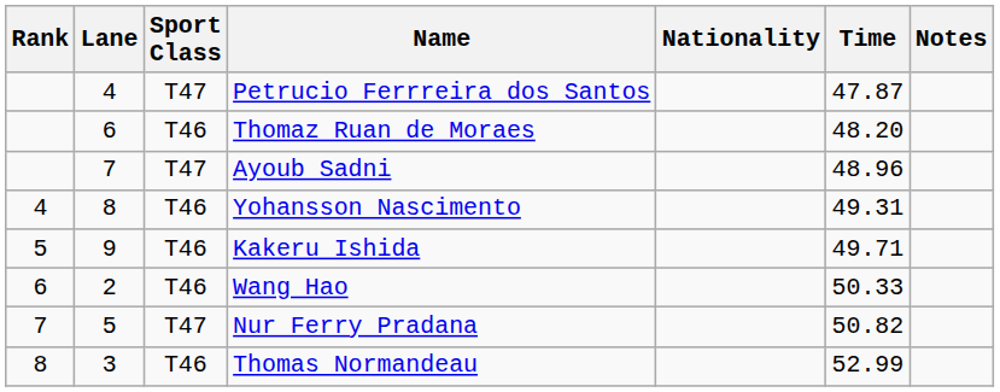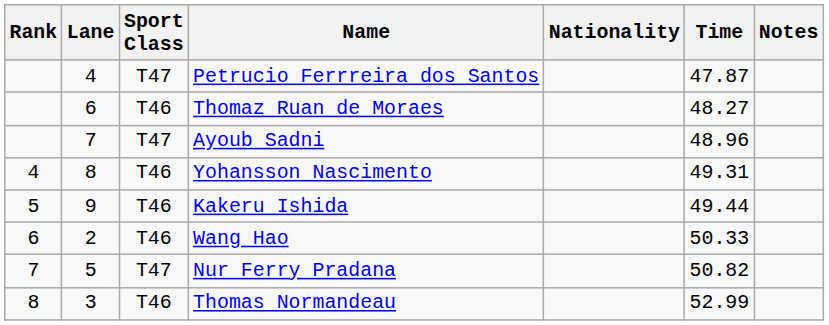Thomaz Ruan de Moraes | Time: 48.20 -> 48.27
Kakeru Ishida | Time: 49.71 -> 49.44
